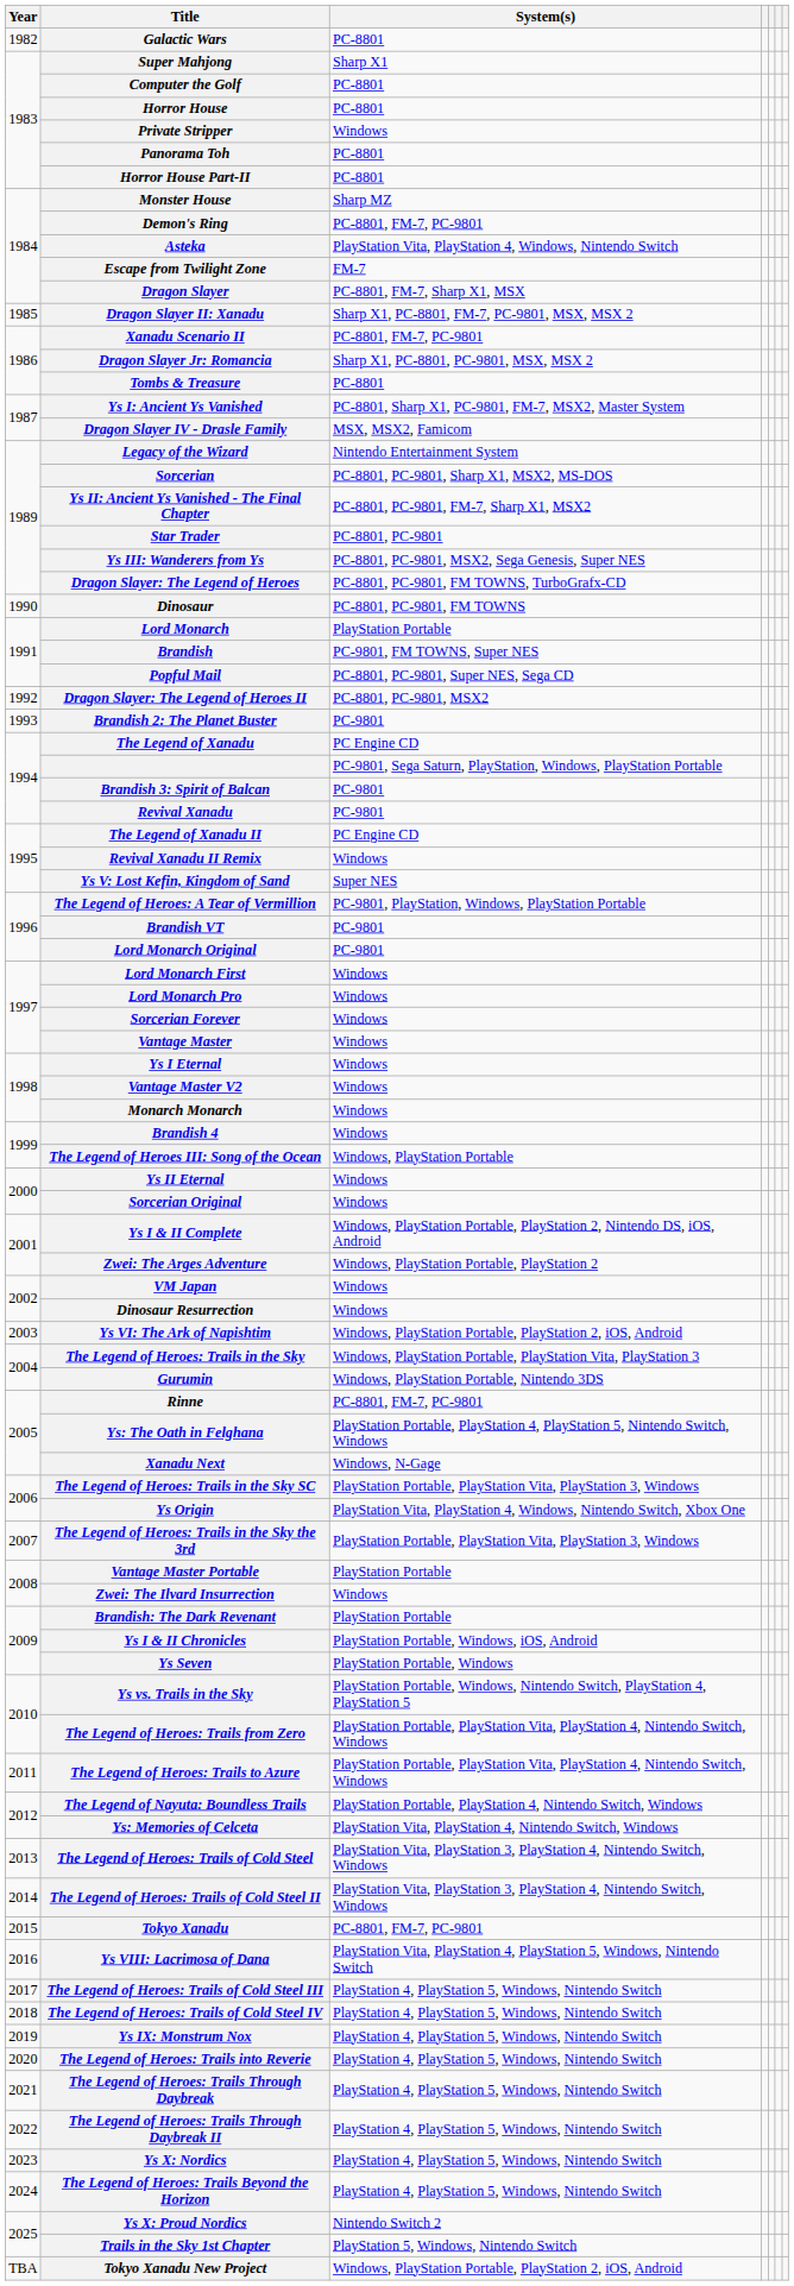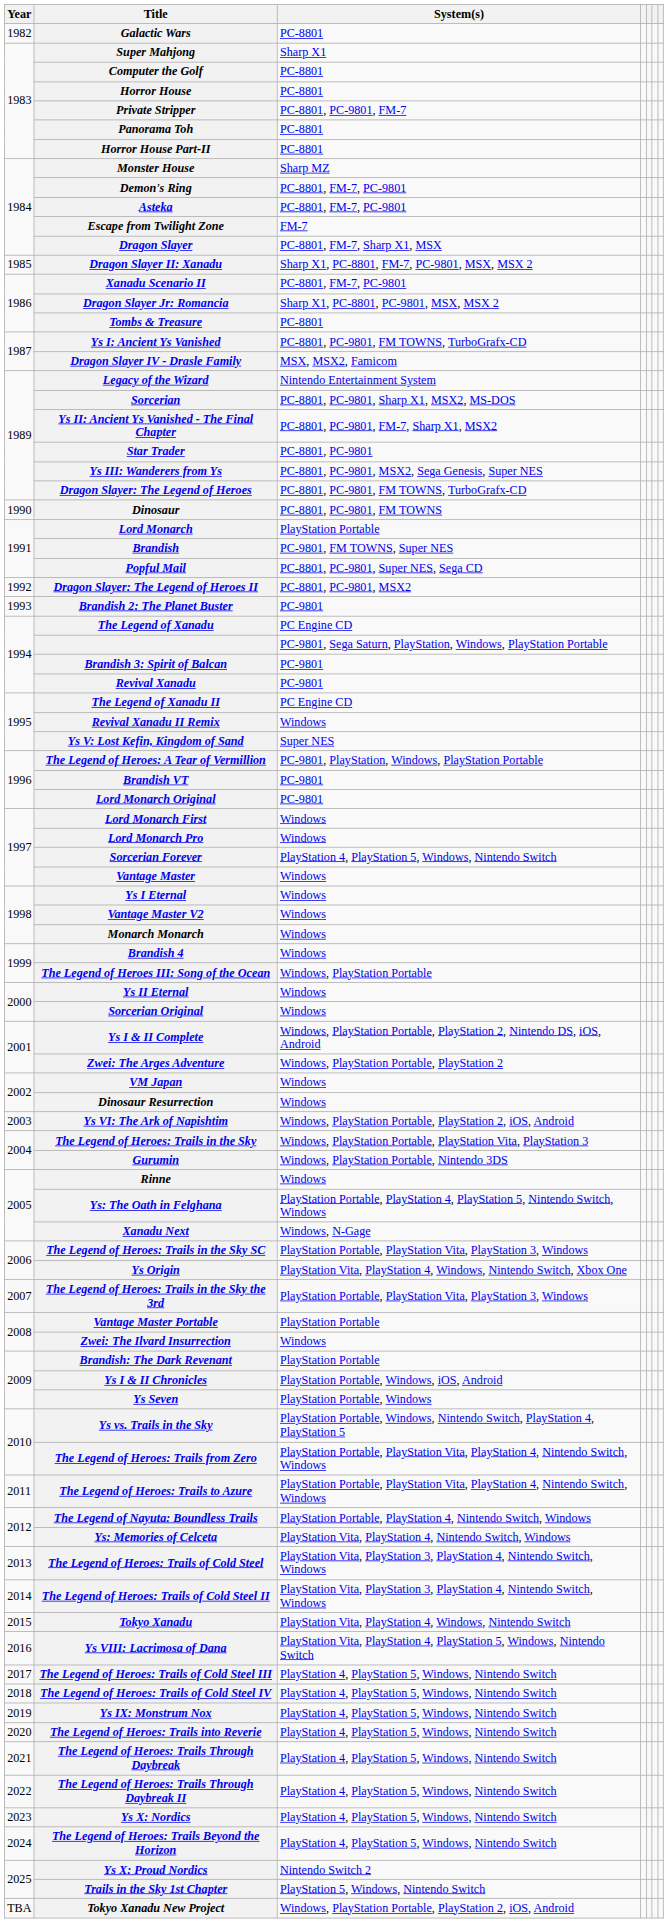Private Stripper | System(s): Windows -> PC-8801, PC-9801, FM-7
Asteka | System(s): PlayStation Vita, PlayStation 4, Windows, Nintendo Switch -> PC-8801, FM-7, PC-9801
Ys I: Ancient Ys Vanished | System(s): PC-8801, Sharp X1, PC-9801, FM-7, MSX2, Master System -> PC-8801, PC-9801, FM TOWNS, TurboGrafx-CD
Sorcerian Forever | System(s): Windows -> PlayStation 4, PlayStation 5, Windows, Nintendo Switch
Rinne | System(s): PC-8801, FM-7, PC-9801 -> Windows
Tokyo Xanadu | System(s): PC-8801, FM-7, PC-9801 -> PlayStation Vita, PlayStation 4, Windows, Nintendo Switch
